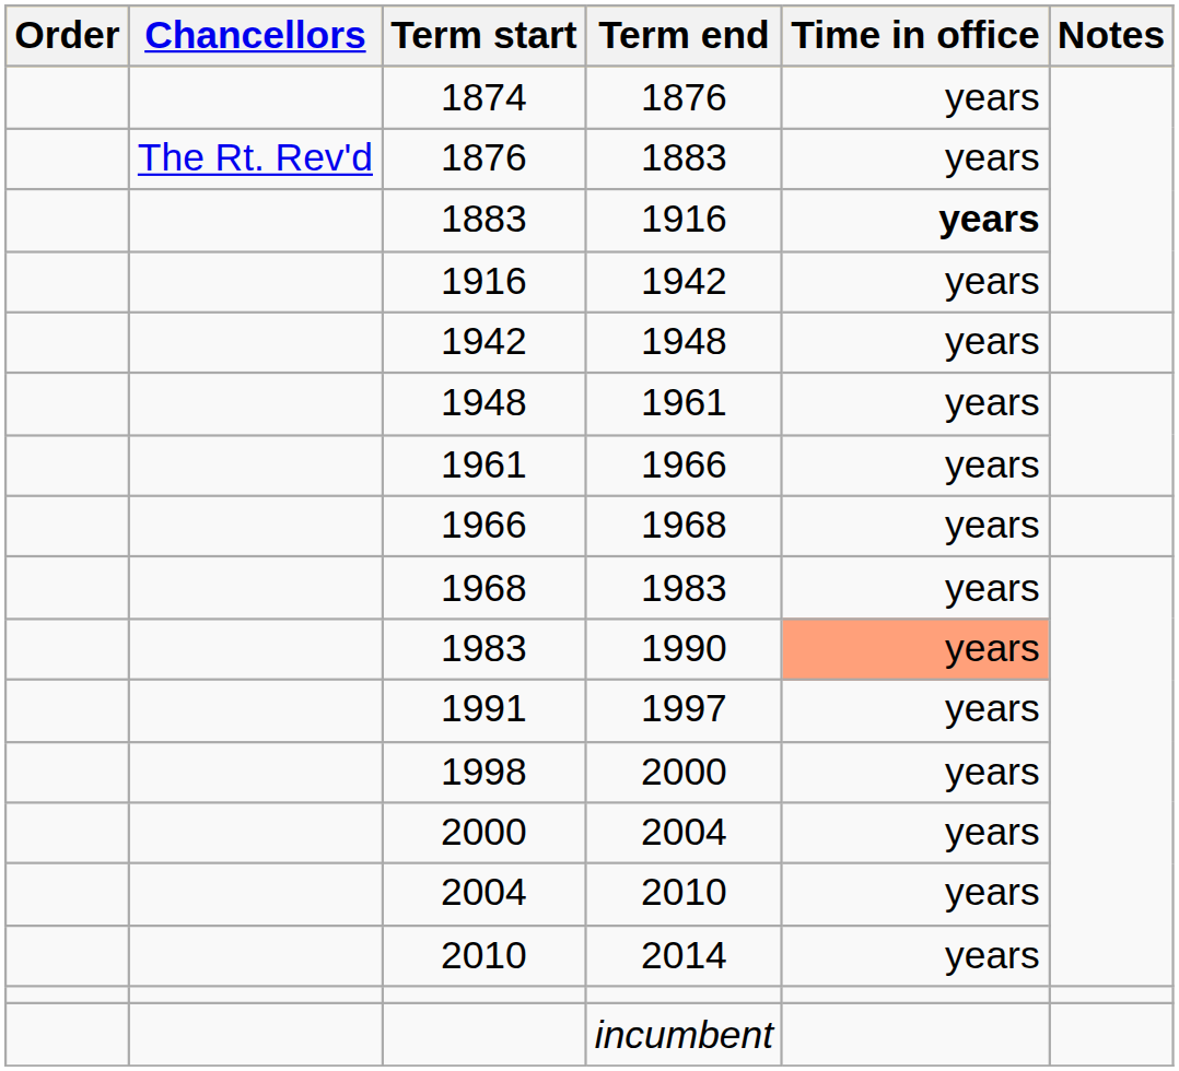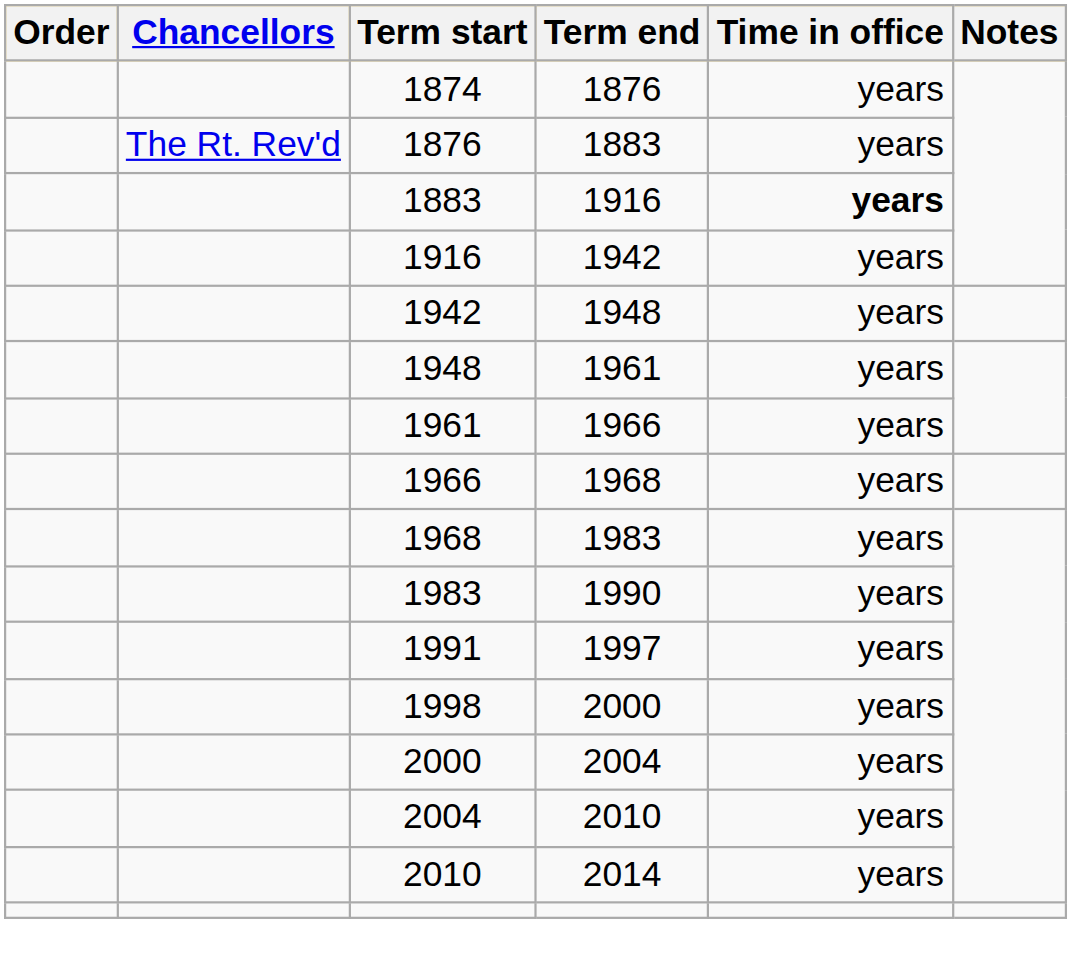1990 | Time in office: lightsalmon background -> no background
- row: incumbent
